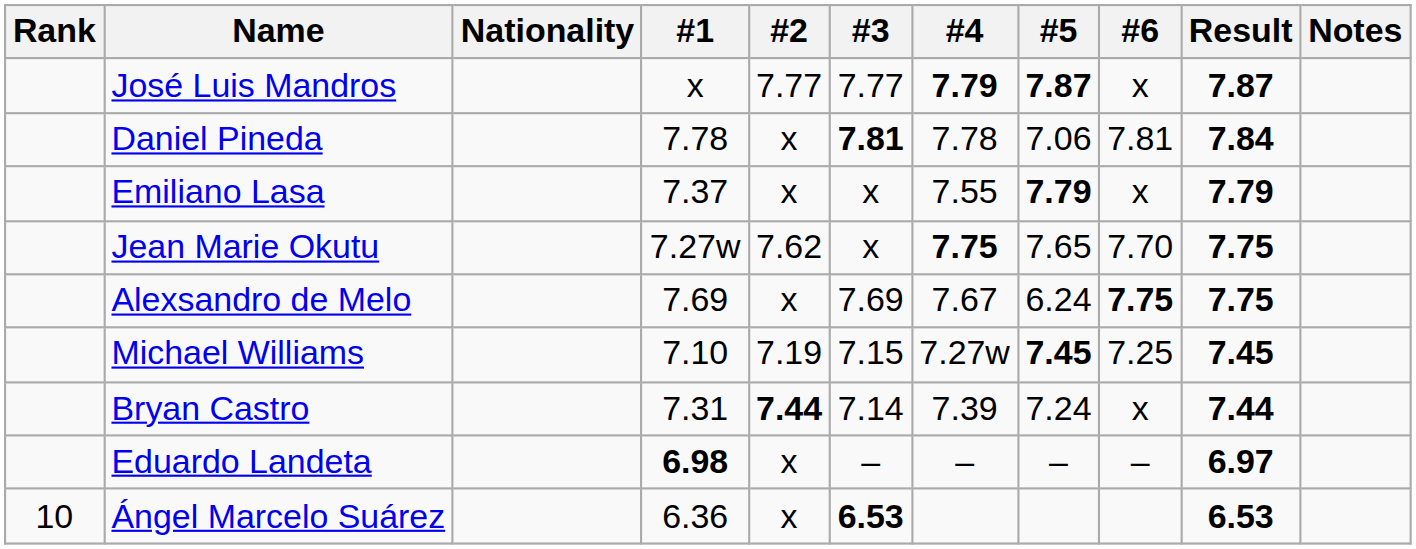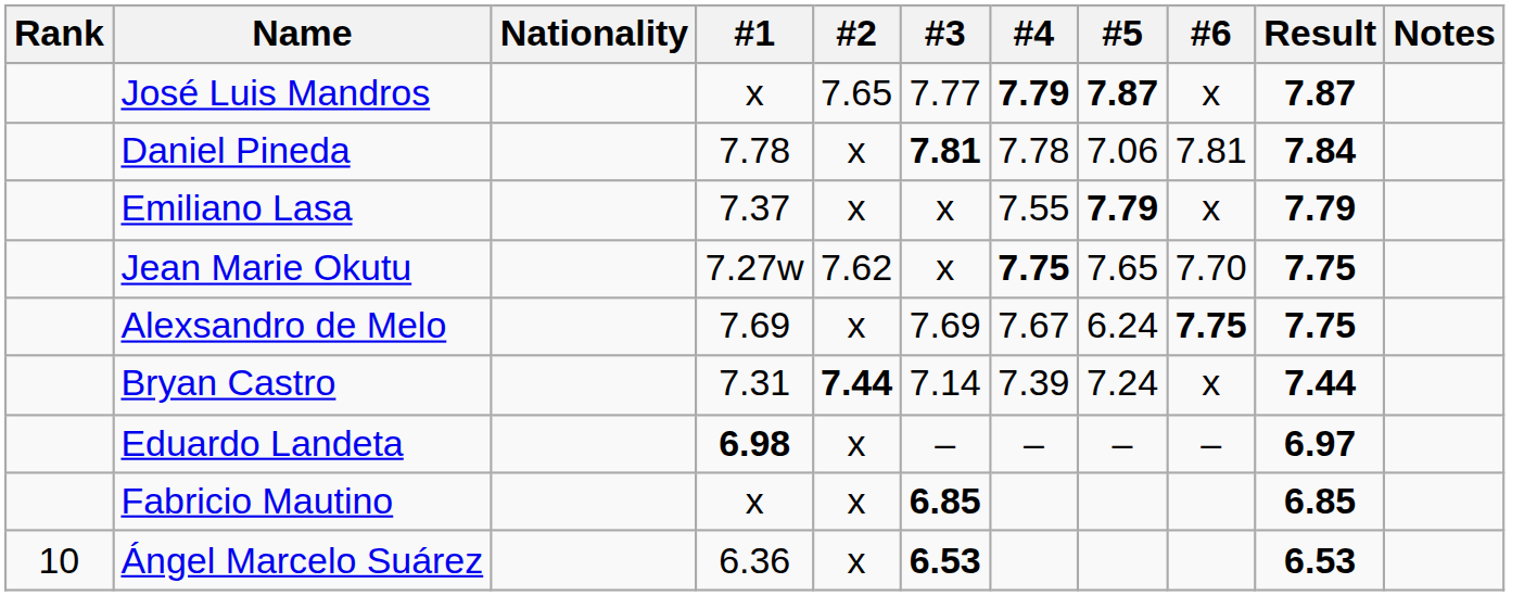José Luis Mandros | #2: 7.77 -> 7.65
- row: Michael Williams | 7.10 | 7.19 | 7.15 | 7.27w | 7.45 | 7.25 | 7.45
+ row: Fabricio Mautino | x | x | 6.85 | 6.85
